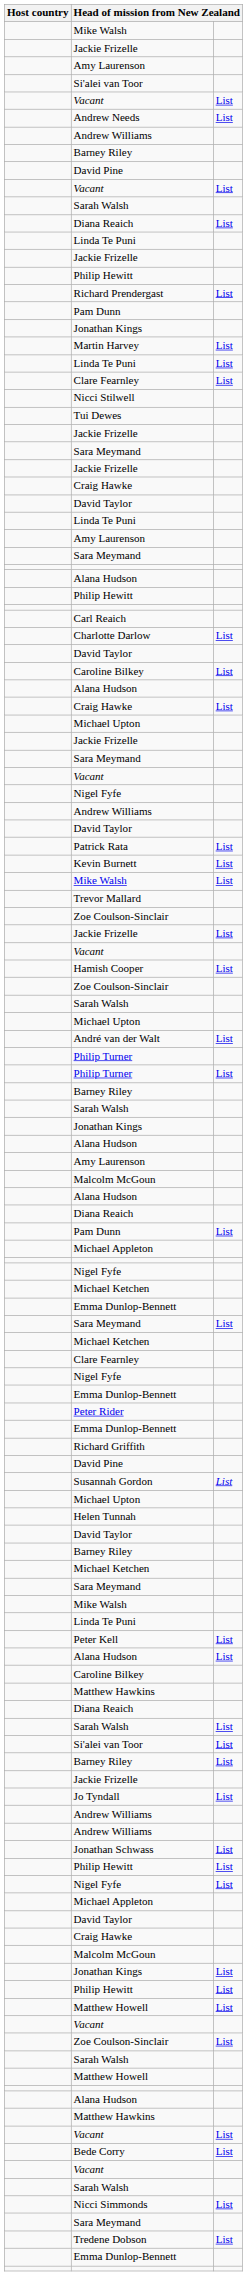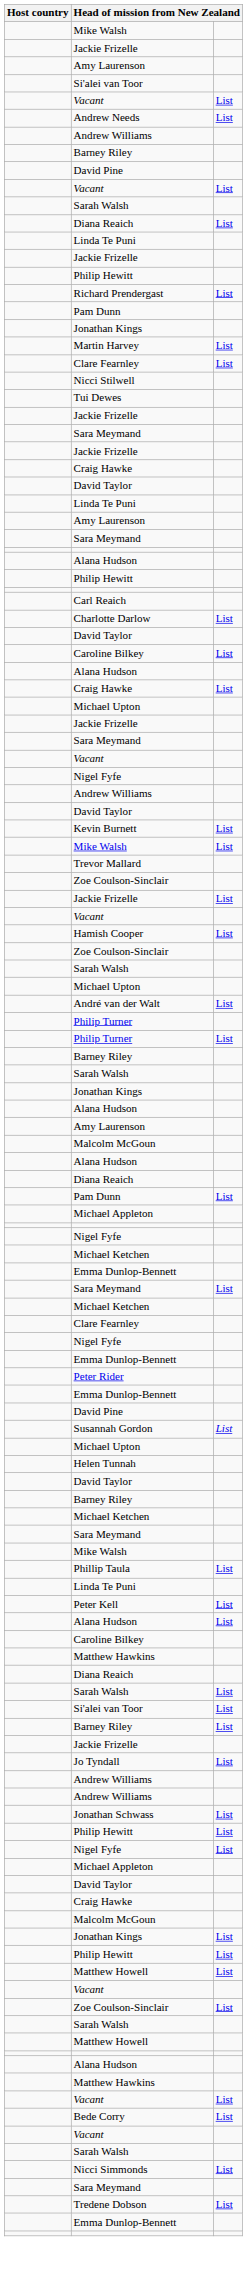- row: Linda Te Puni | List
- row: Patrick Rata | List
- row: Richard Griffith
+ row: Phillip Taula | List
